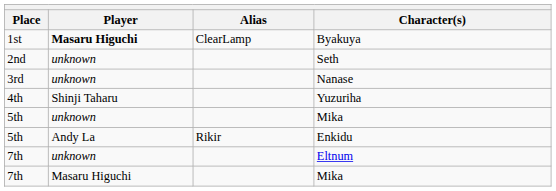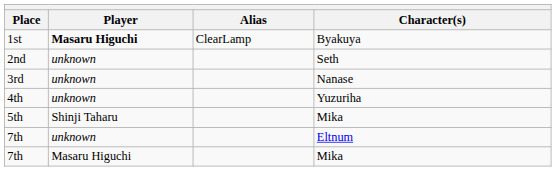Yuzuriha | Player: Shinji Taharu -> unknown
5th / Mika | Player: unknown -> Shinji Taharu
- row: 5th | Andy La | Rikir | Enkidu
